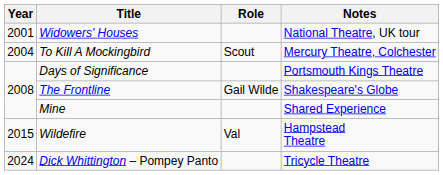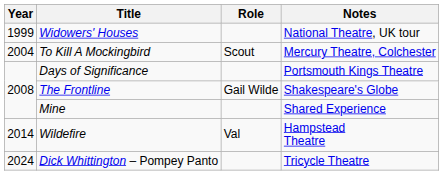Widowers' Houses | Year: 2001 -> 1999
Wildefire | Year: 2015 -> 2014
